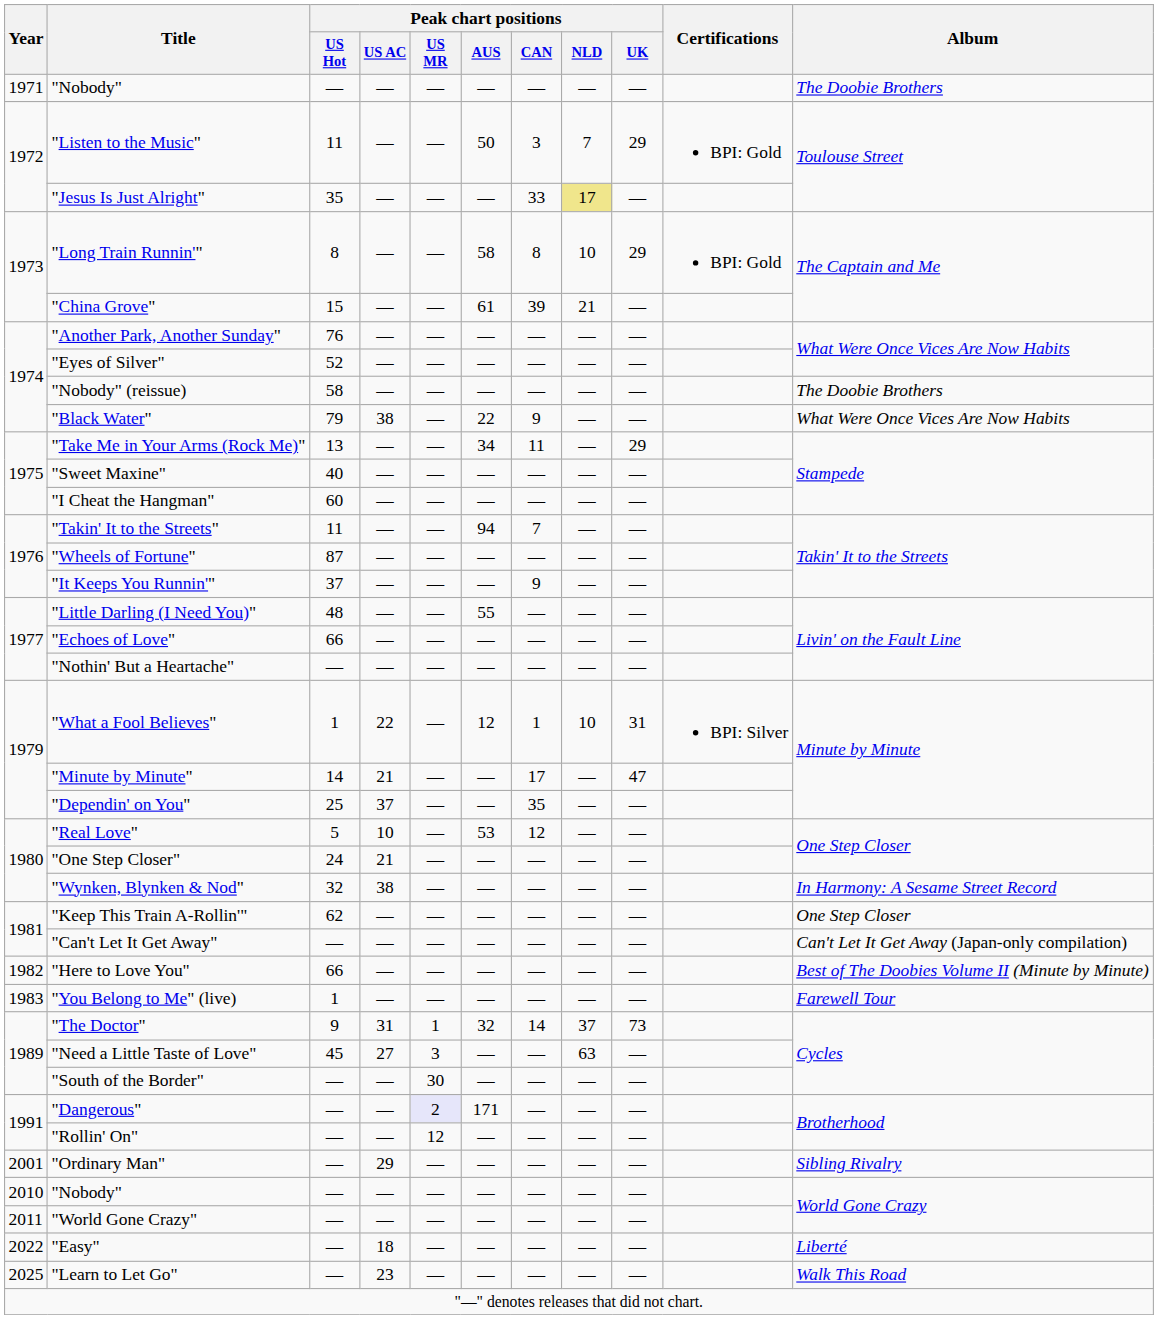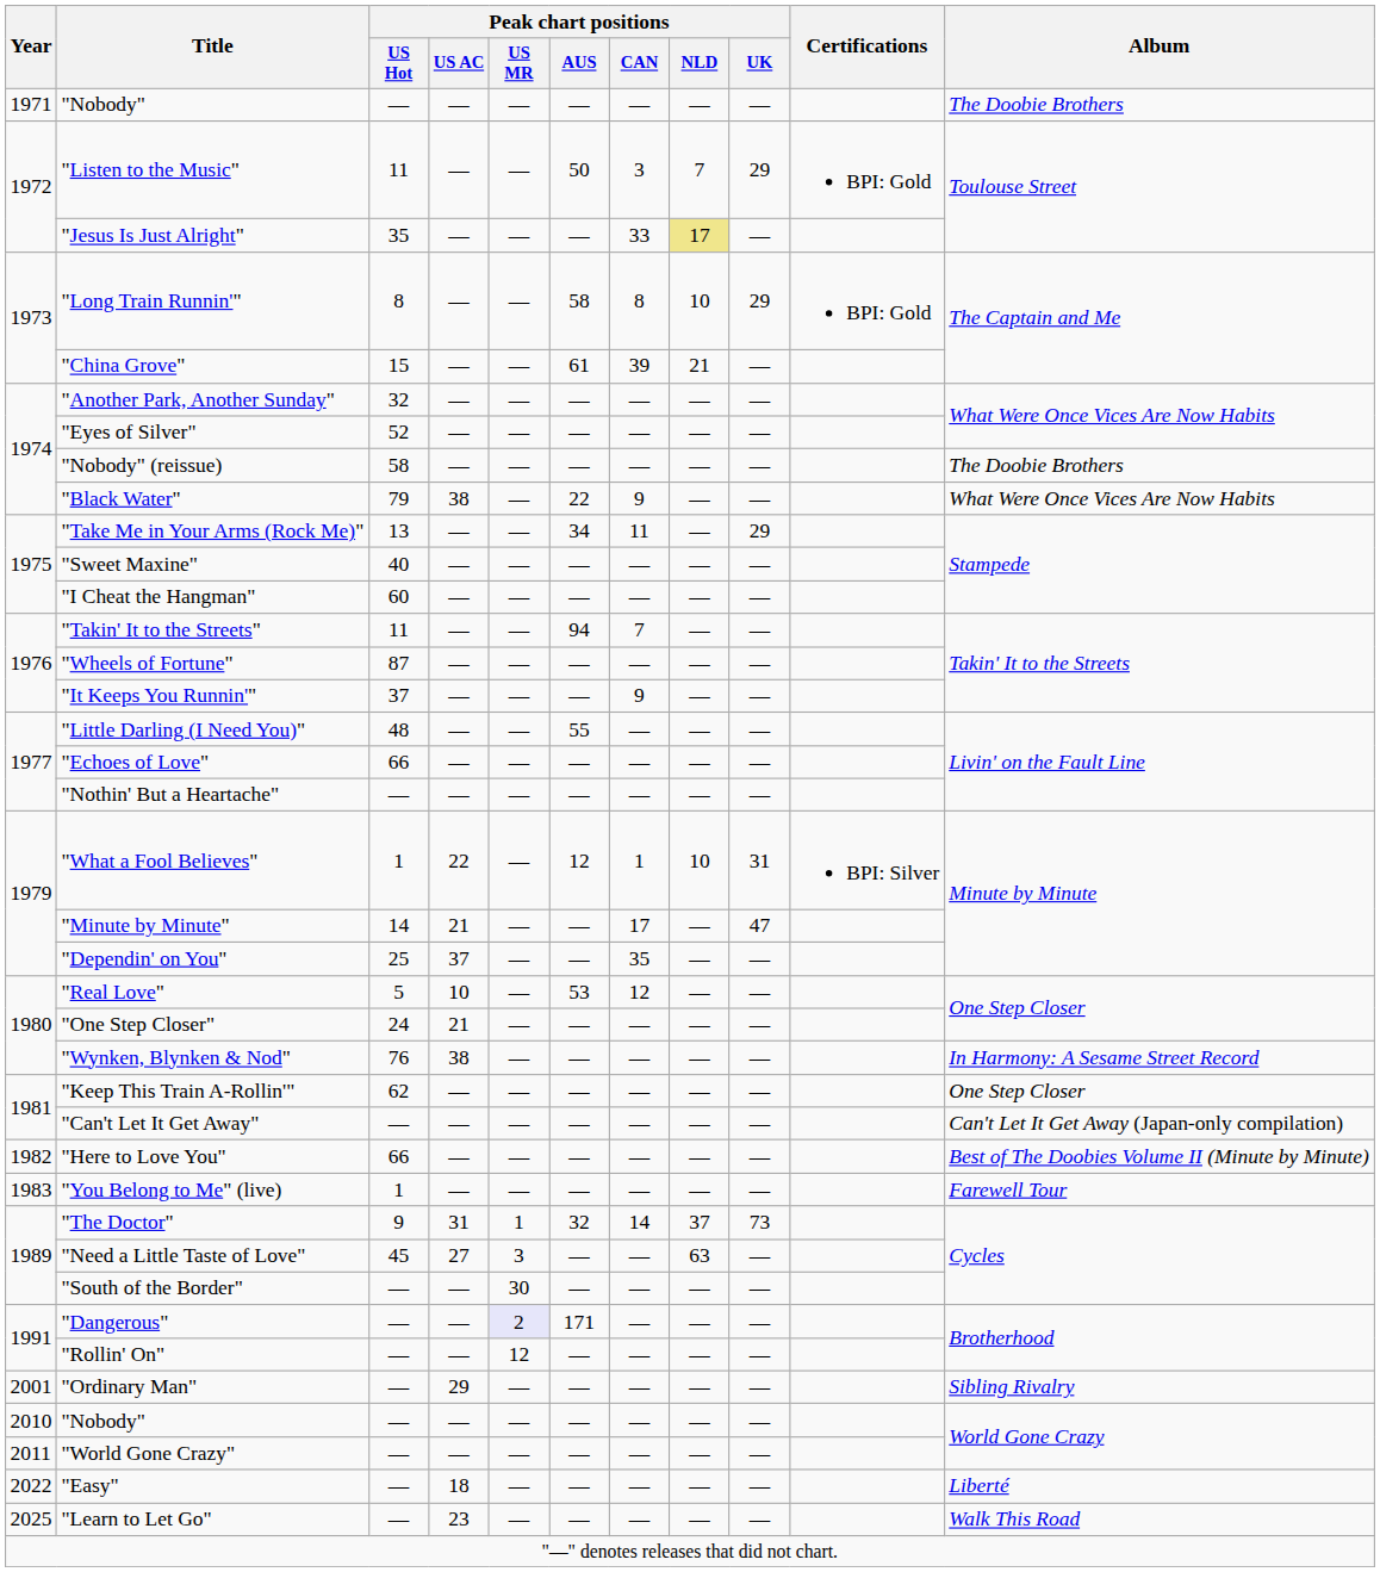"Another Park, Another Sunday" | Peak chart positions / US Hot: 76 -> 32
"Wynken, Blynken & Nod" | Peak chart positions / US Hot: 32 -> 76
